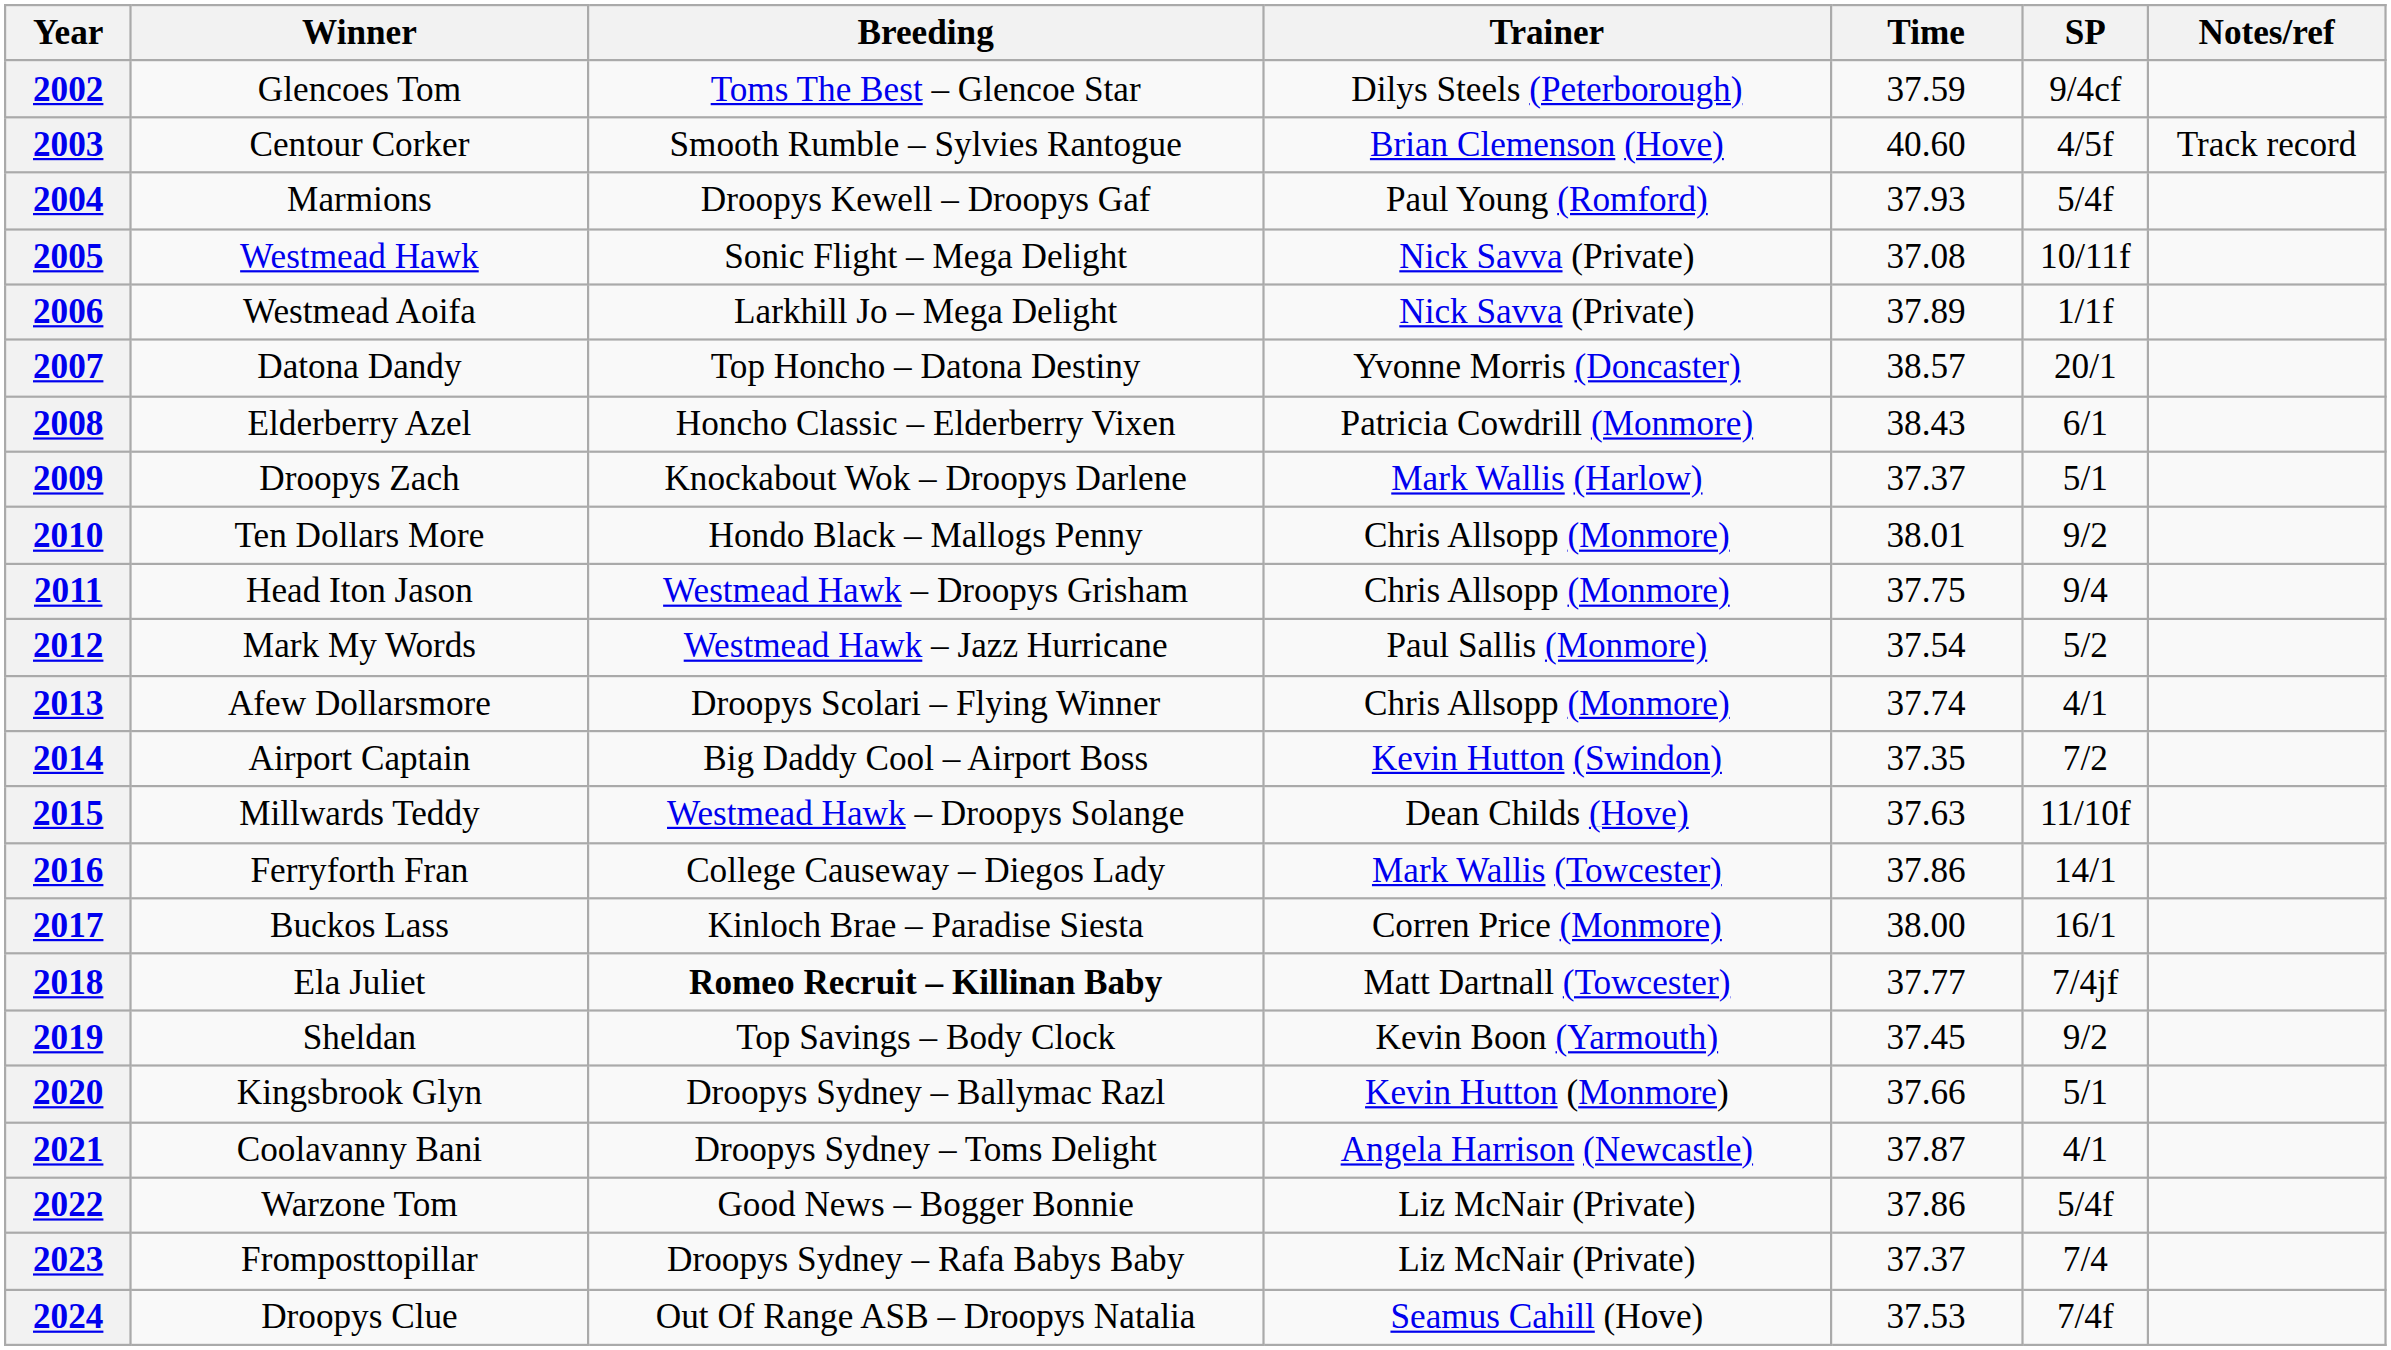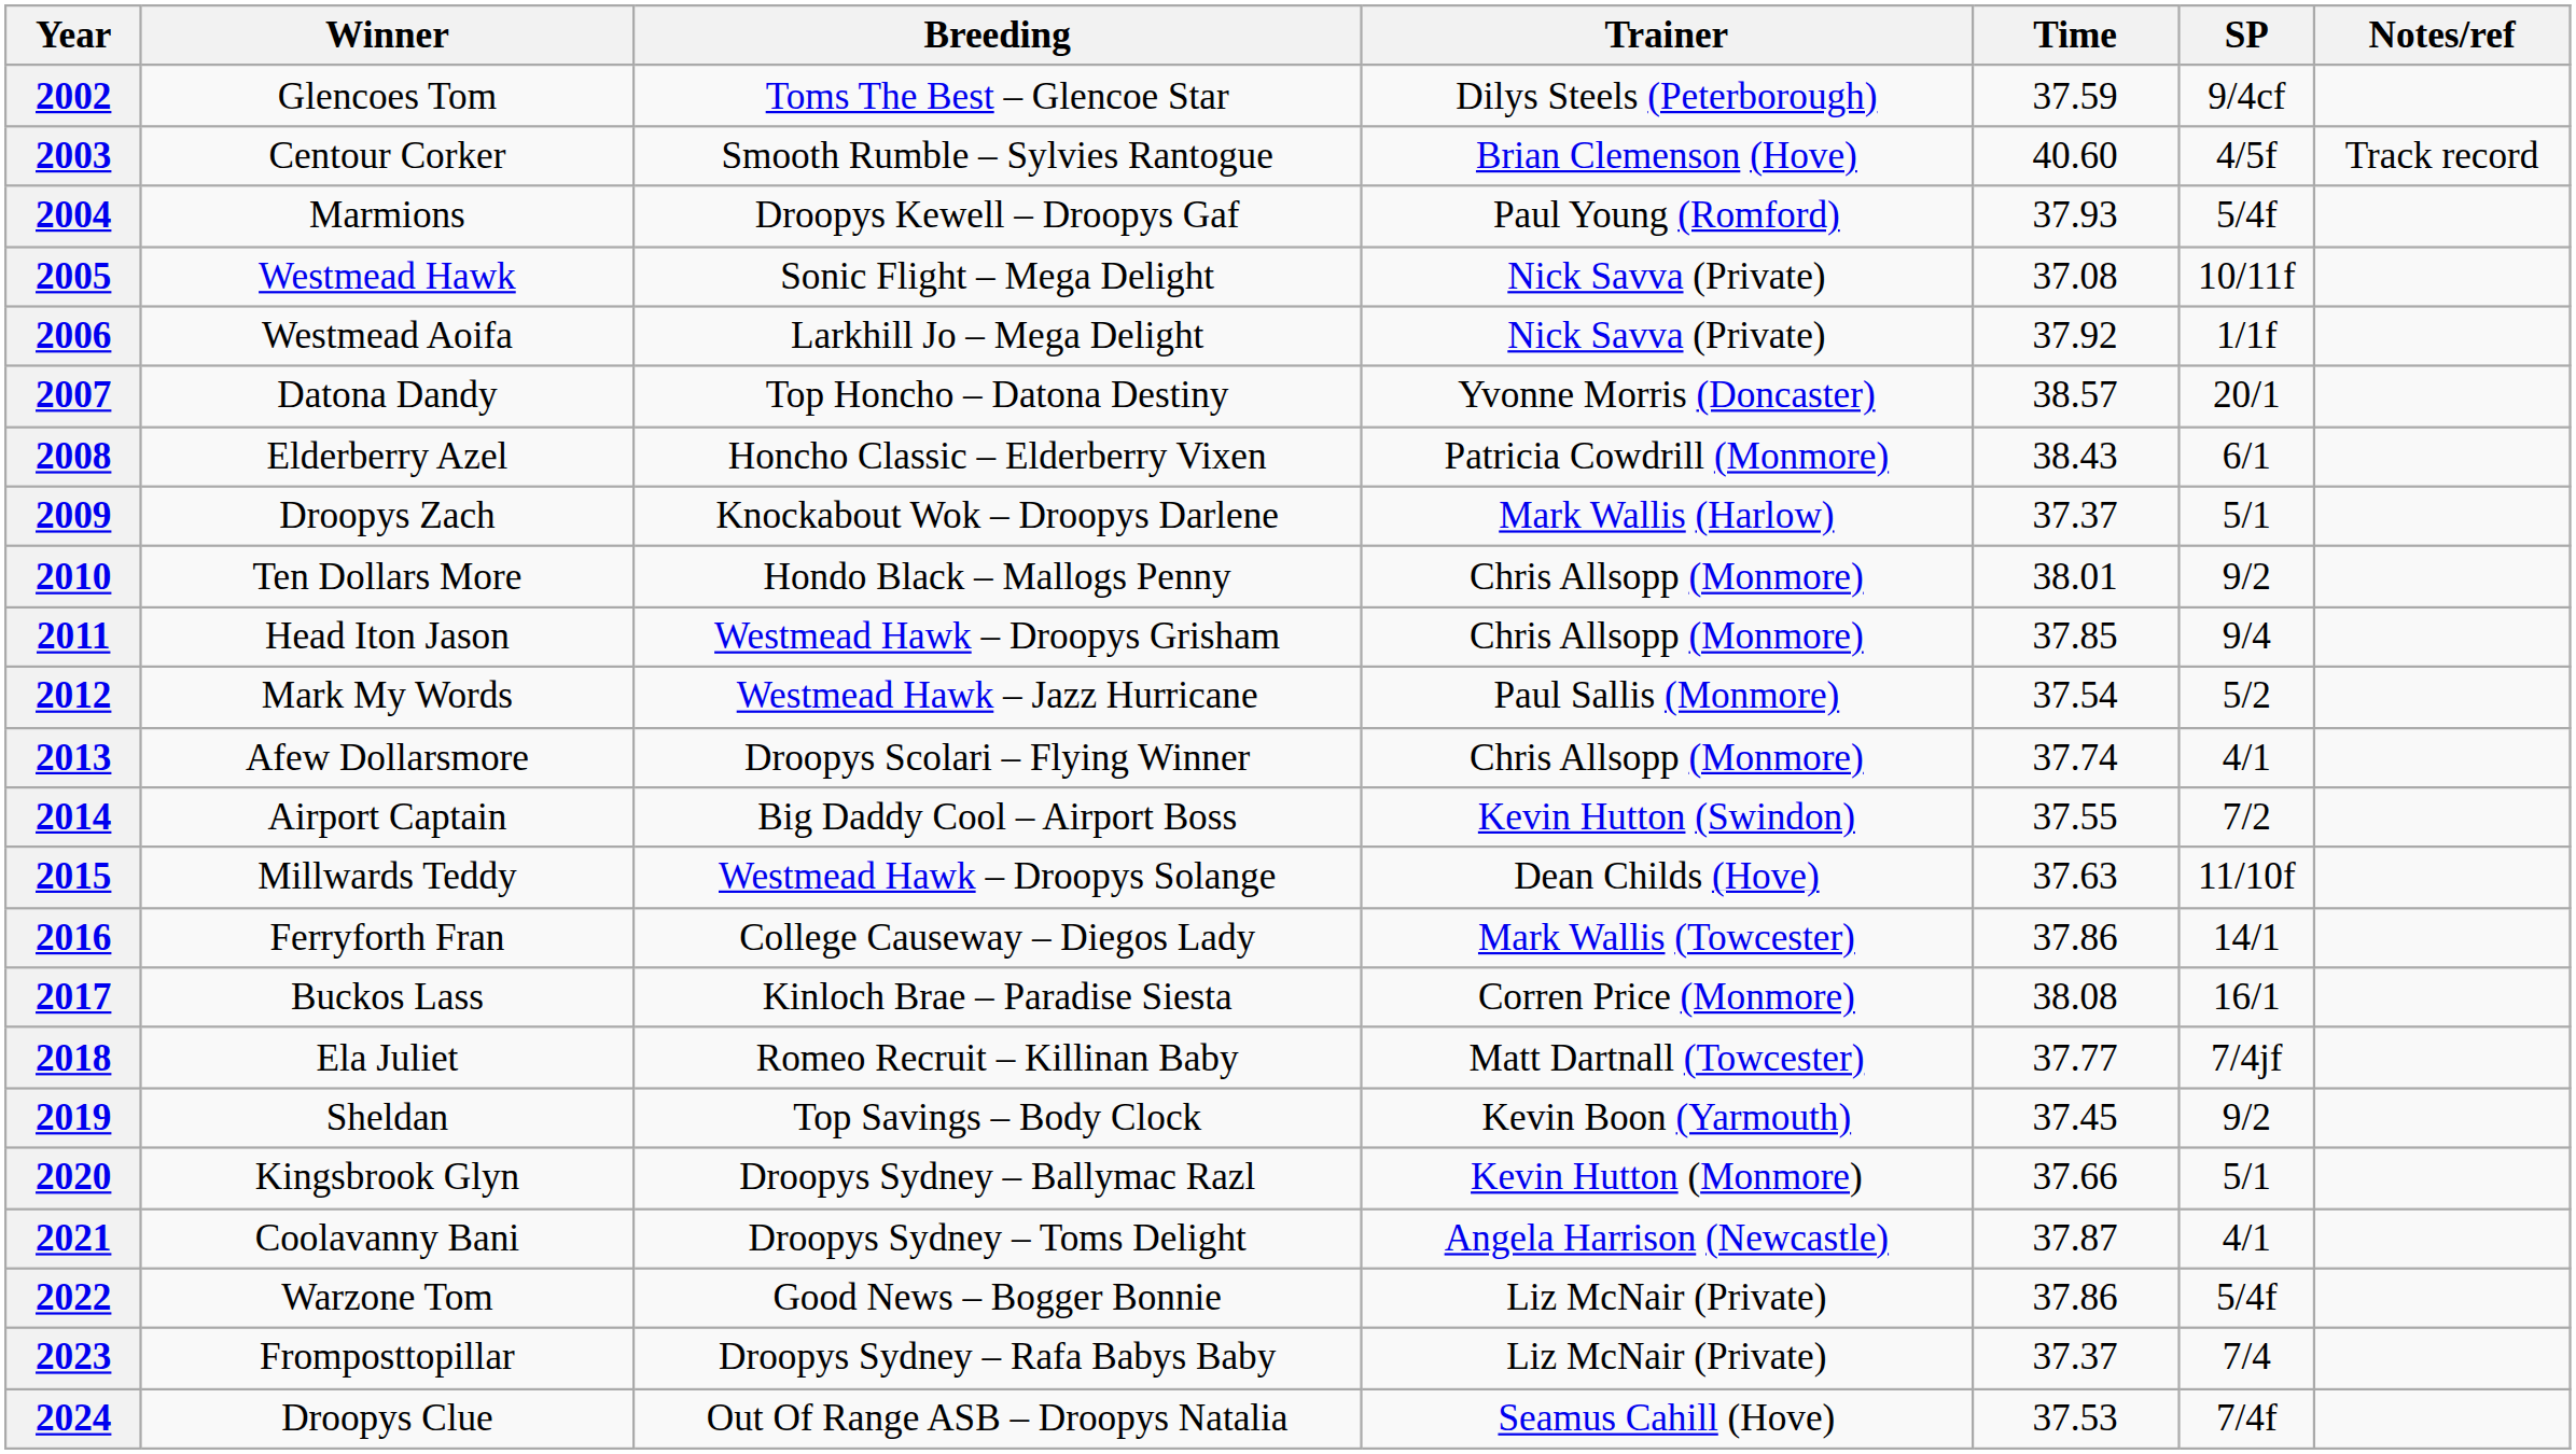2006 | Time: 37.89 -> 37.92
2011 | Time: 37.75 -> 37.85
2014 | Time: 37.35 -> 37.55
2017 | Time: 38.00 -> 38.08
2018 | Breeding: bold -> normal
